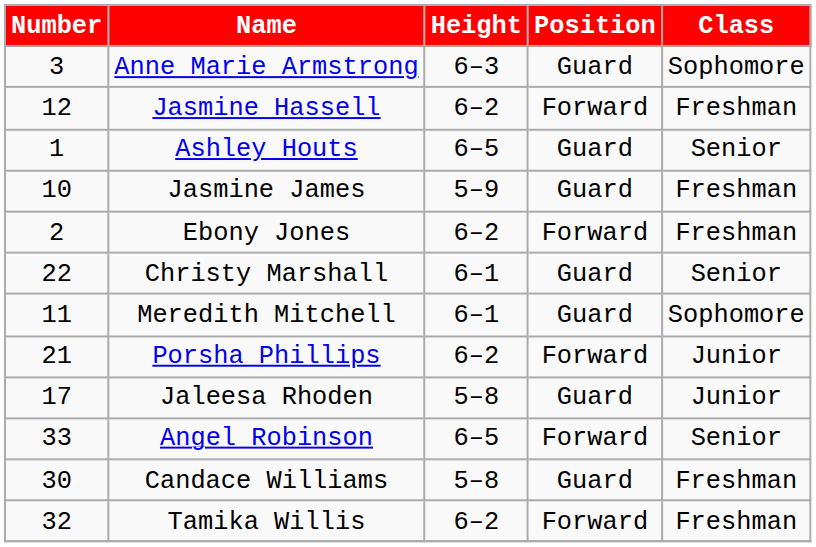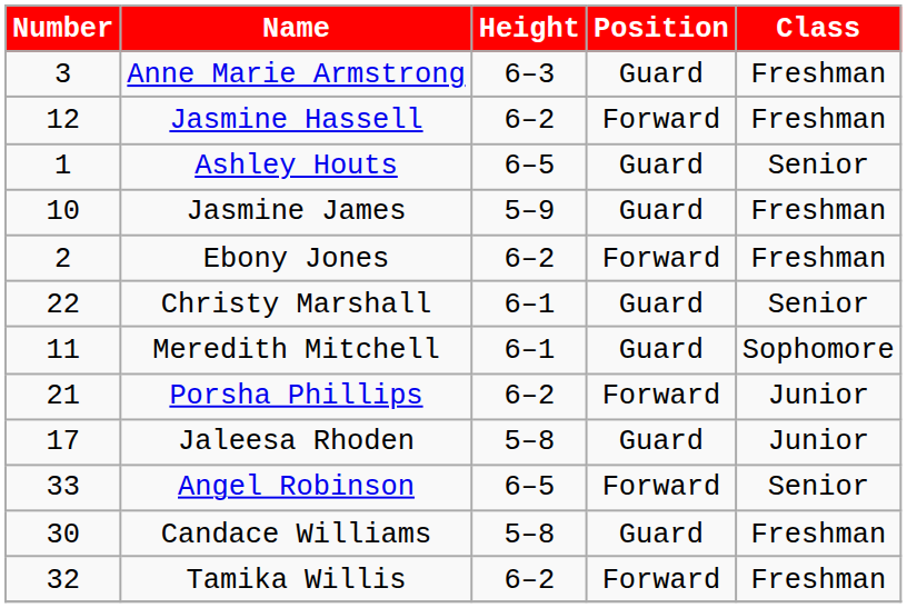Anne Marie Armstrong | Class: Sophomore -> Freshman
